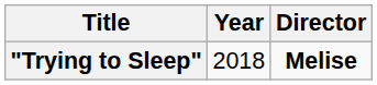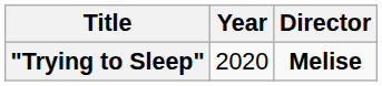"Trying to Sleep" | Year: 2018 -> 2020
